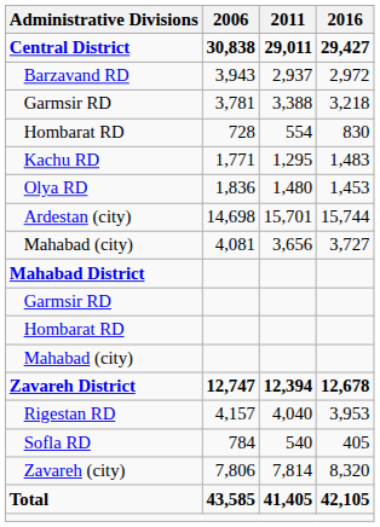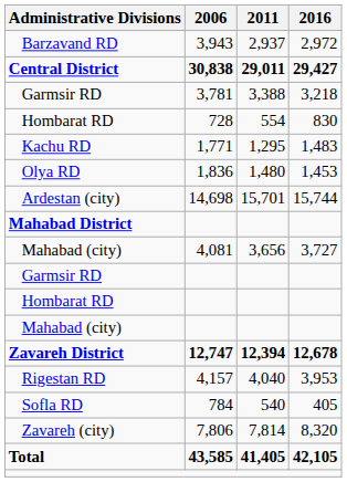rows swapped: Central District <-> Barzavand RD
rows swapped: Mahabad (city) / 4,081 <-> Mahabad District
